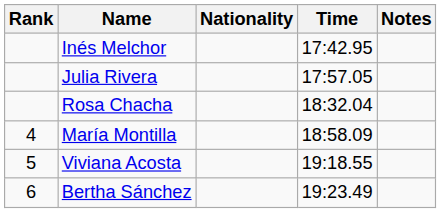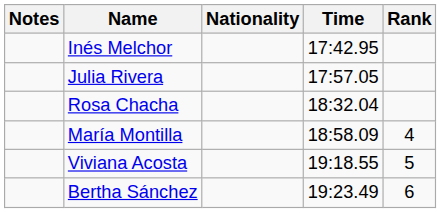columns swapped: Rank <-> Notes
